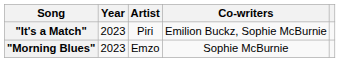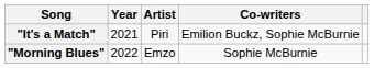"It's a Match" | Year: 2023 -> 2021
"Morning Blues" | Year: 2023 -> 2022
